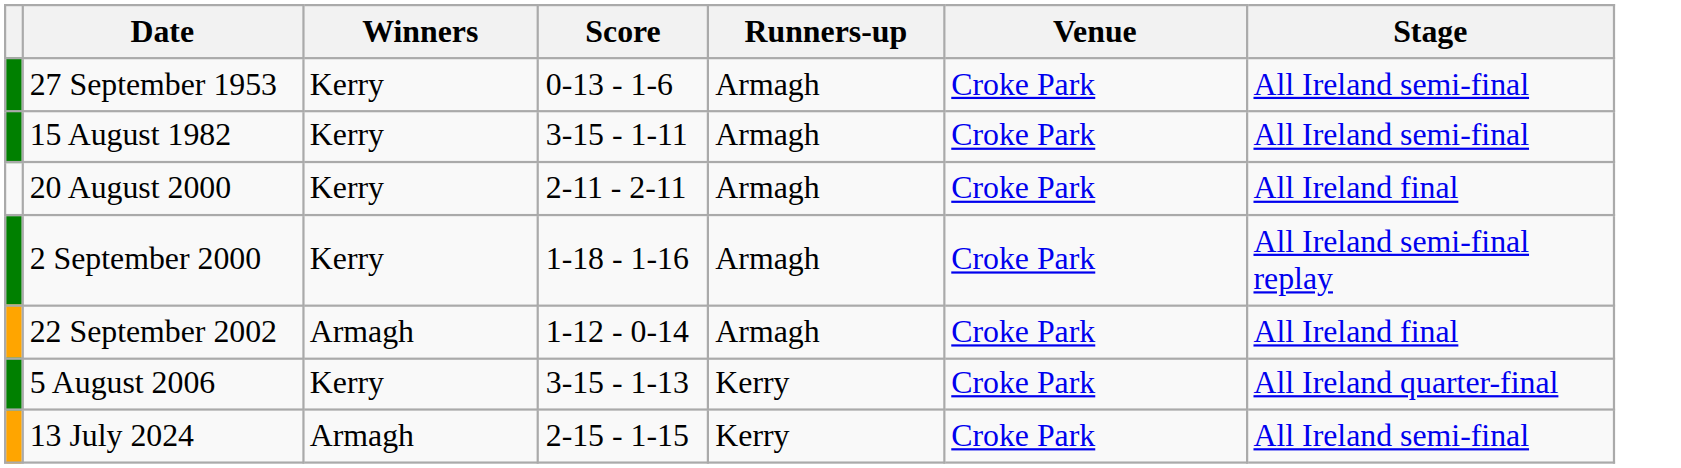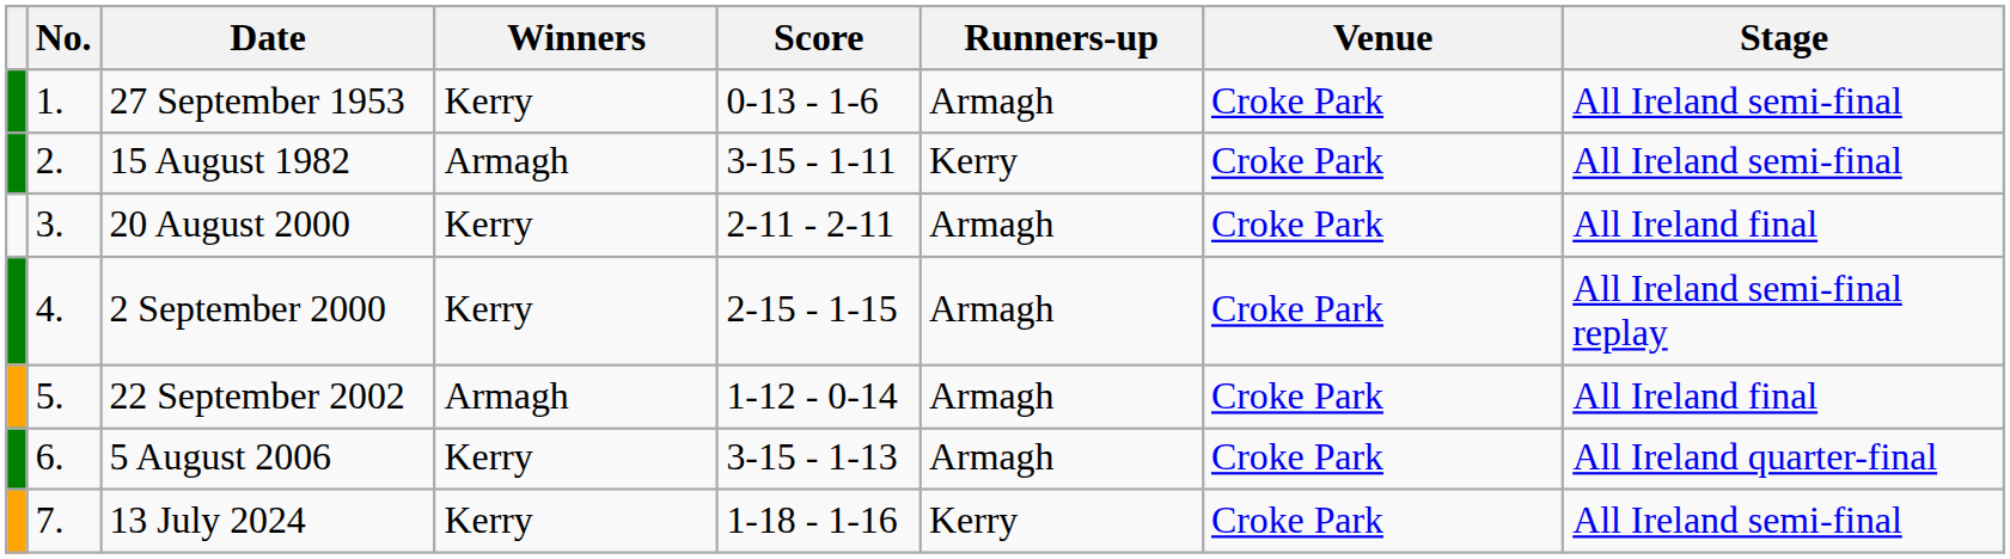+ column: No. | 1. | 2. | 3. | 4. | 5. | 6. | 7.
15 August 1982 | Winners: Kerry -> Armagh
15 August 1982 | Runners-up: Armagh -> Kerry
2 September 2000 | Score: 1-18 - 1-16 -> 2-15 - 1-15
5 August 2006 | Runners-up: Kerry -> Armagh
13 July 2024 | Winners: Armagh -> Kerry
13 July 2024 | Score: 2-15 - 1-15 -> 1-18 - 1-16
